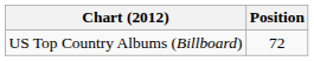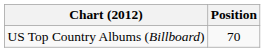US Top Country Albums (Billboard) | Position: 72 -> 70
